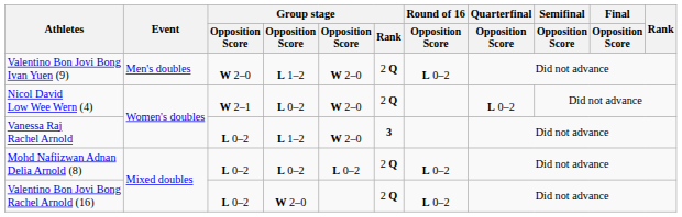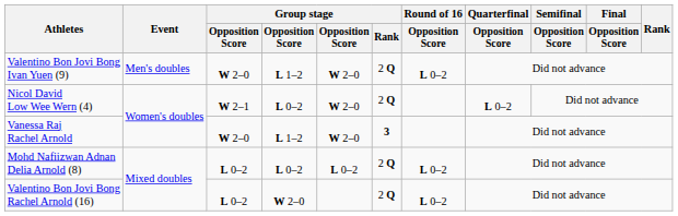Vanessa Raj Rachel Arnold | column 3: L 0–2 -> W 2–0
